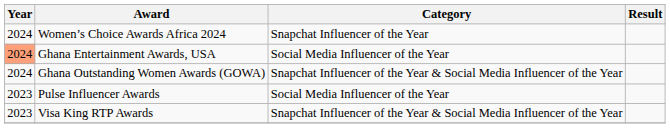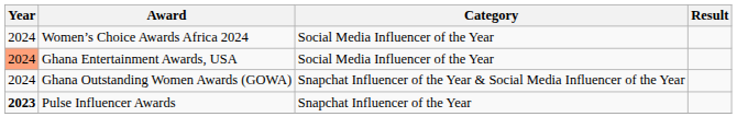Women’s Choice Awards Africa 2024 | Category: Snapchat Influencer of the Year -> Social Media Influencer of the Year
Pulse Influencer Awards | Year: normal -> bold
Pulse Influencer Awards | Category: Social Media Influencer of the Year -> Snapchat Influencer of the Year
- row: 2023 | Visa King RTP Awards | Snapchat Influencer of the Year & Social Media Influencer of the Year
